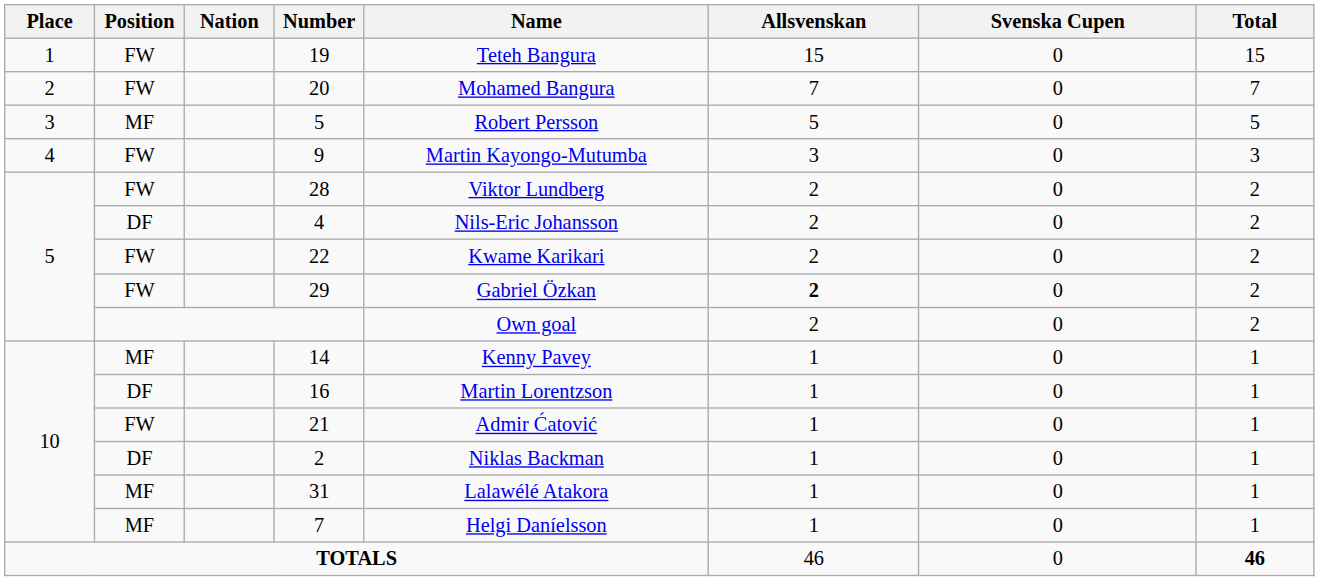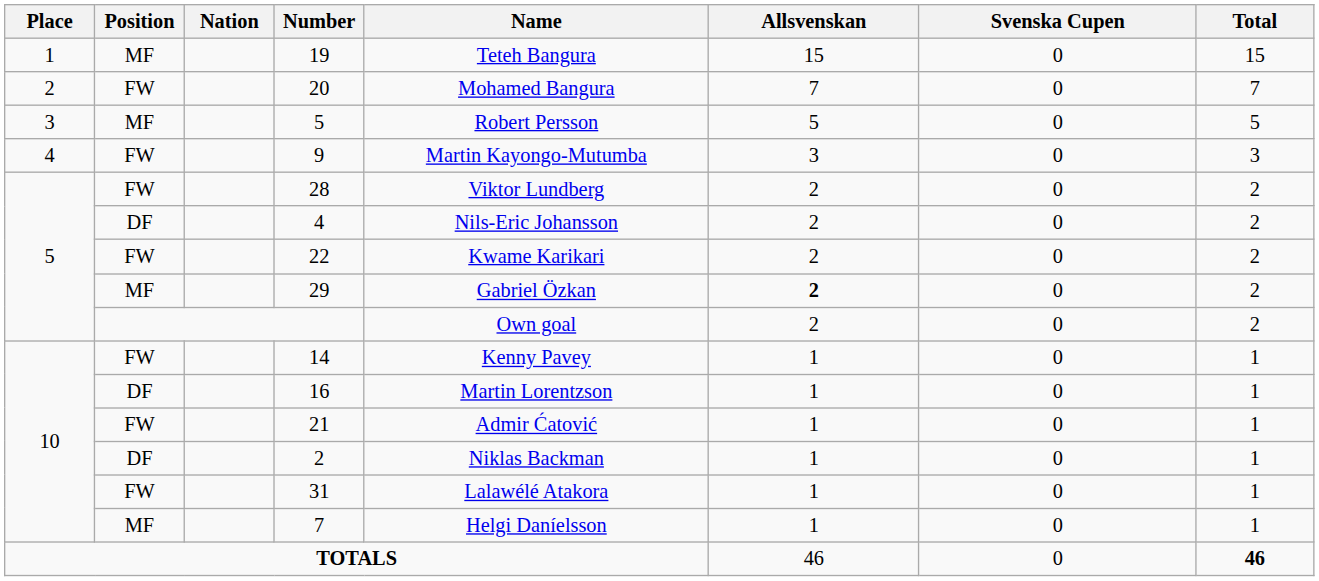19 | Position: FW -> MF
29 | Position: FW -> MF
14 | Position: MF -> FW
31 | Position: MF -> FW
